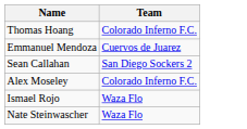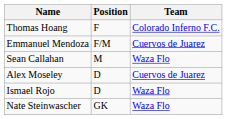+ column: Position | F | F/M | M | D | D | GK
Sean Callahan | Team: San Diego Sockers 2 -> Waza Flo
Alex Moseley | Team: Colorado Inferno F.C. -> Cuervos de Juarez
